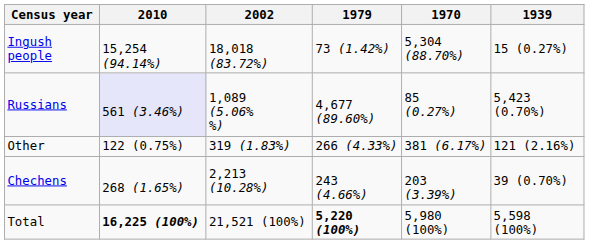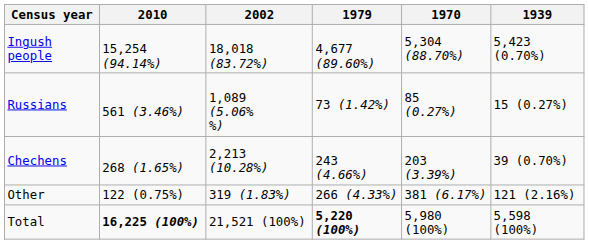Ingush people | 1979: 73 (1.42%) -> 4,677 (89.60%)
Ingush people | 1939: 15 (0.27%) -> 5,423 (0.70%)
Russians | 2010: lavender background -> no background
Russians | 1979: 4,677 (89.60%) -> 73 (1.42%)
Russians | 1939: 5,423 (0.70%) -> 15 (0.27%)
rows swapped: Chechens <-> Other
